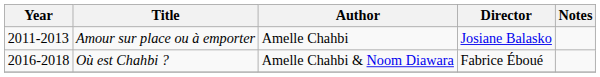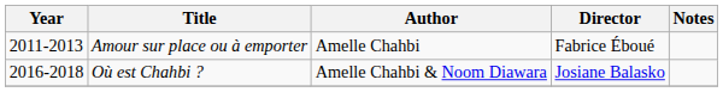Amour sur place ou à emporter | Director: Josiane Balasko -> Fabrice Éboué
Où est Chahbi ? | Director: Fabrice Éboué -> Josiane Balasko
